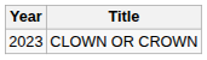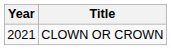CLOWN OR CROWN | Year: 2023 -> 2021
